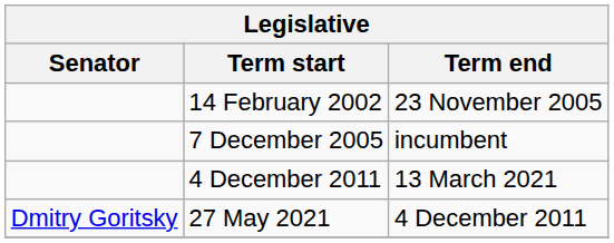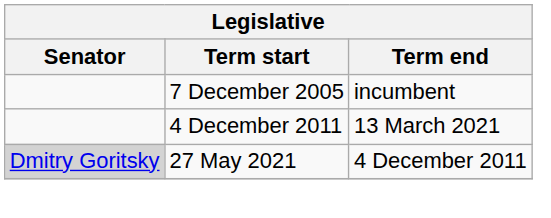- row: 14 February 2002 | 23 November 2005
27 May 2021 | Senator: no background -> lightgrey background
